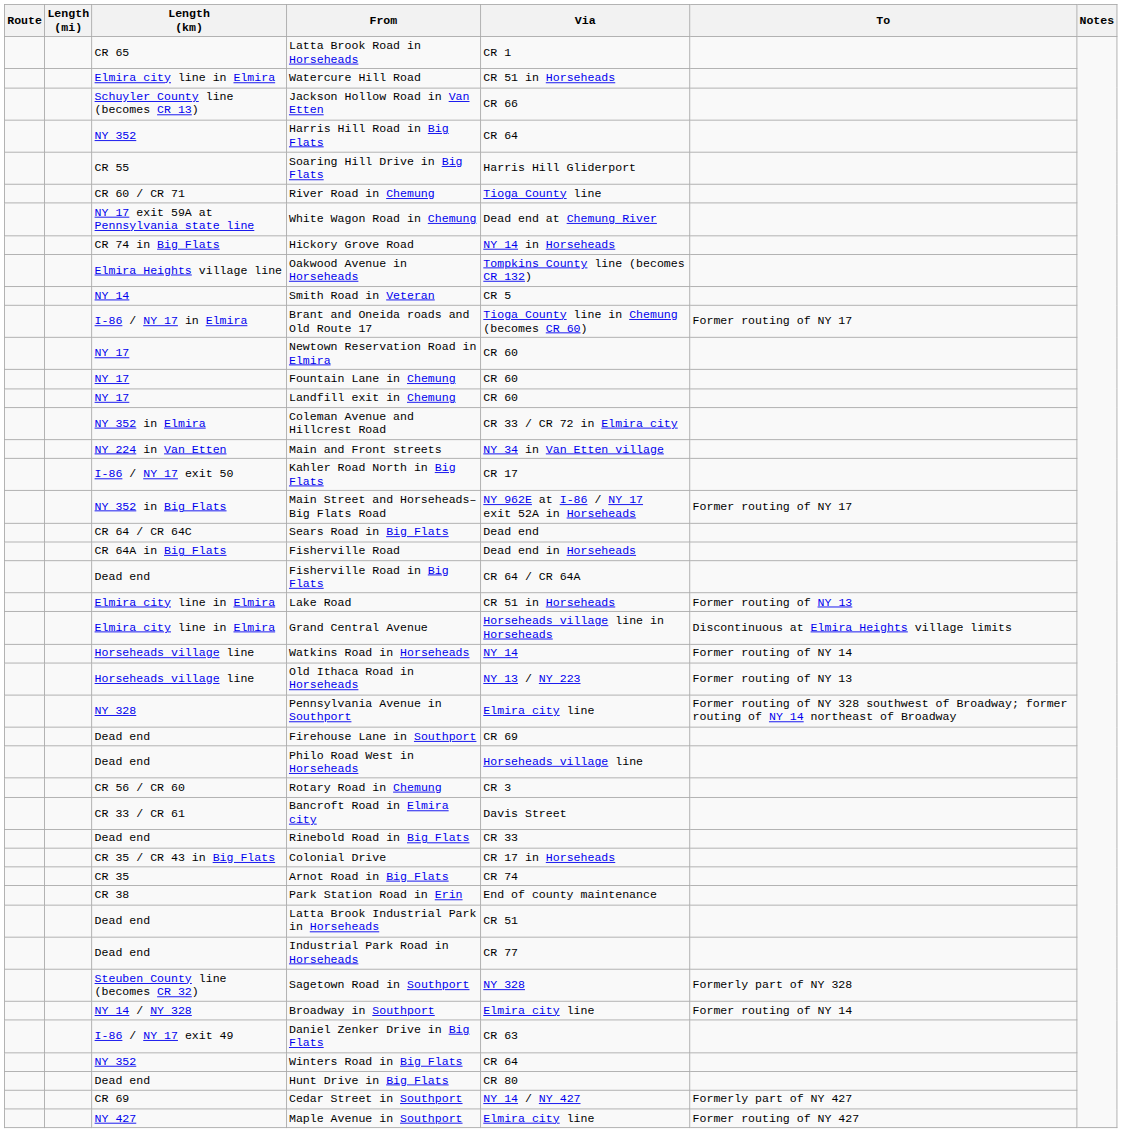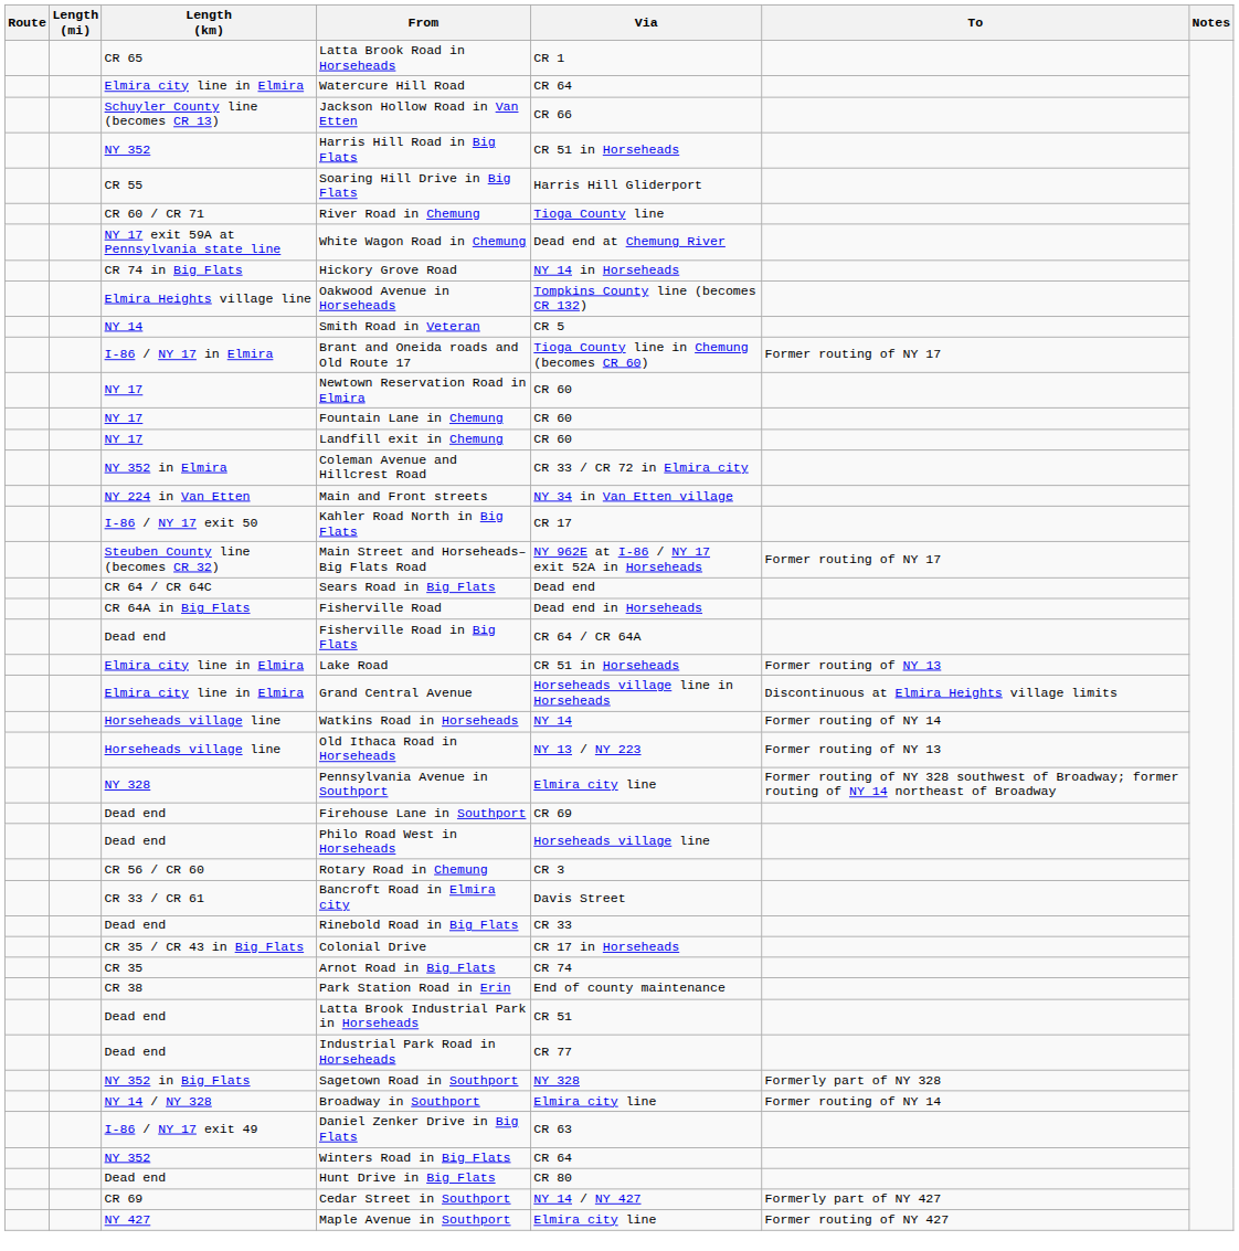Watercure Hill Road | Via: CR 51 in Horseheads -> CR 64
Harris Hill Road in Big Flats | Via: CR 64 -> CR 51 in Horseheads
Main Street and Horseheads–Big Flats Road | Length (km): NY 352 in Big Flats -> Steuben County line (becomes CR 32)
Sagetown Road in Southport | Length (km): Steuben County line (becomes CR 32) -> NY 352 in Big Flats
